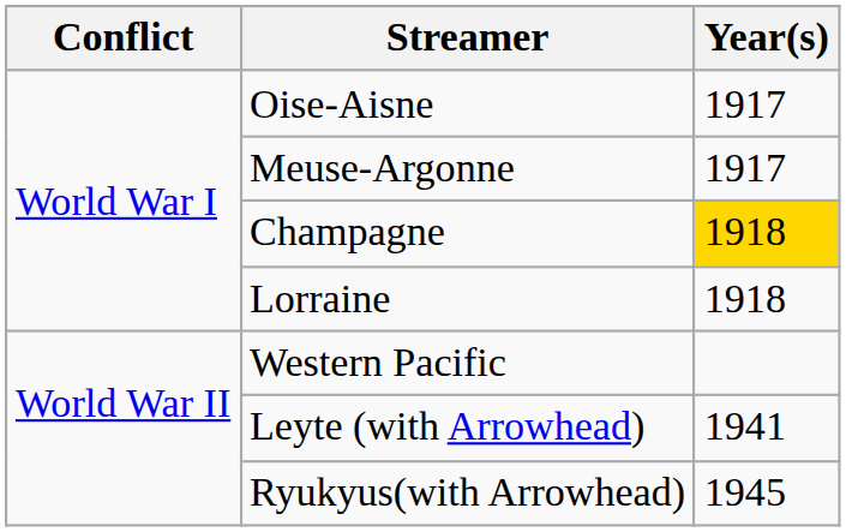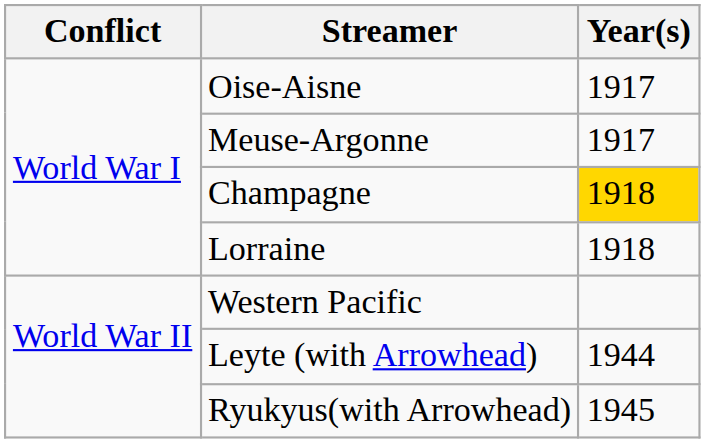Leyte (with Arrowhead) | Year(s): 1941 -> 1944
